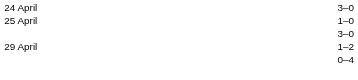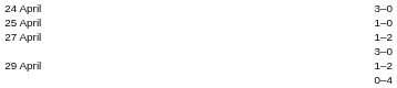+ row: 27 April | 1–2
